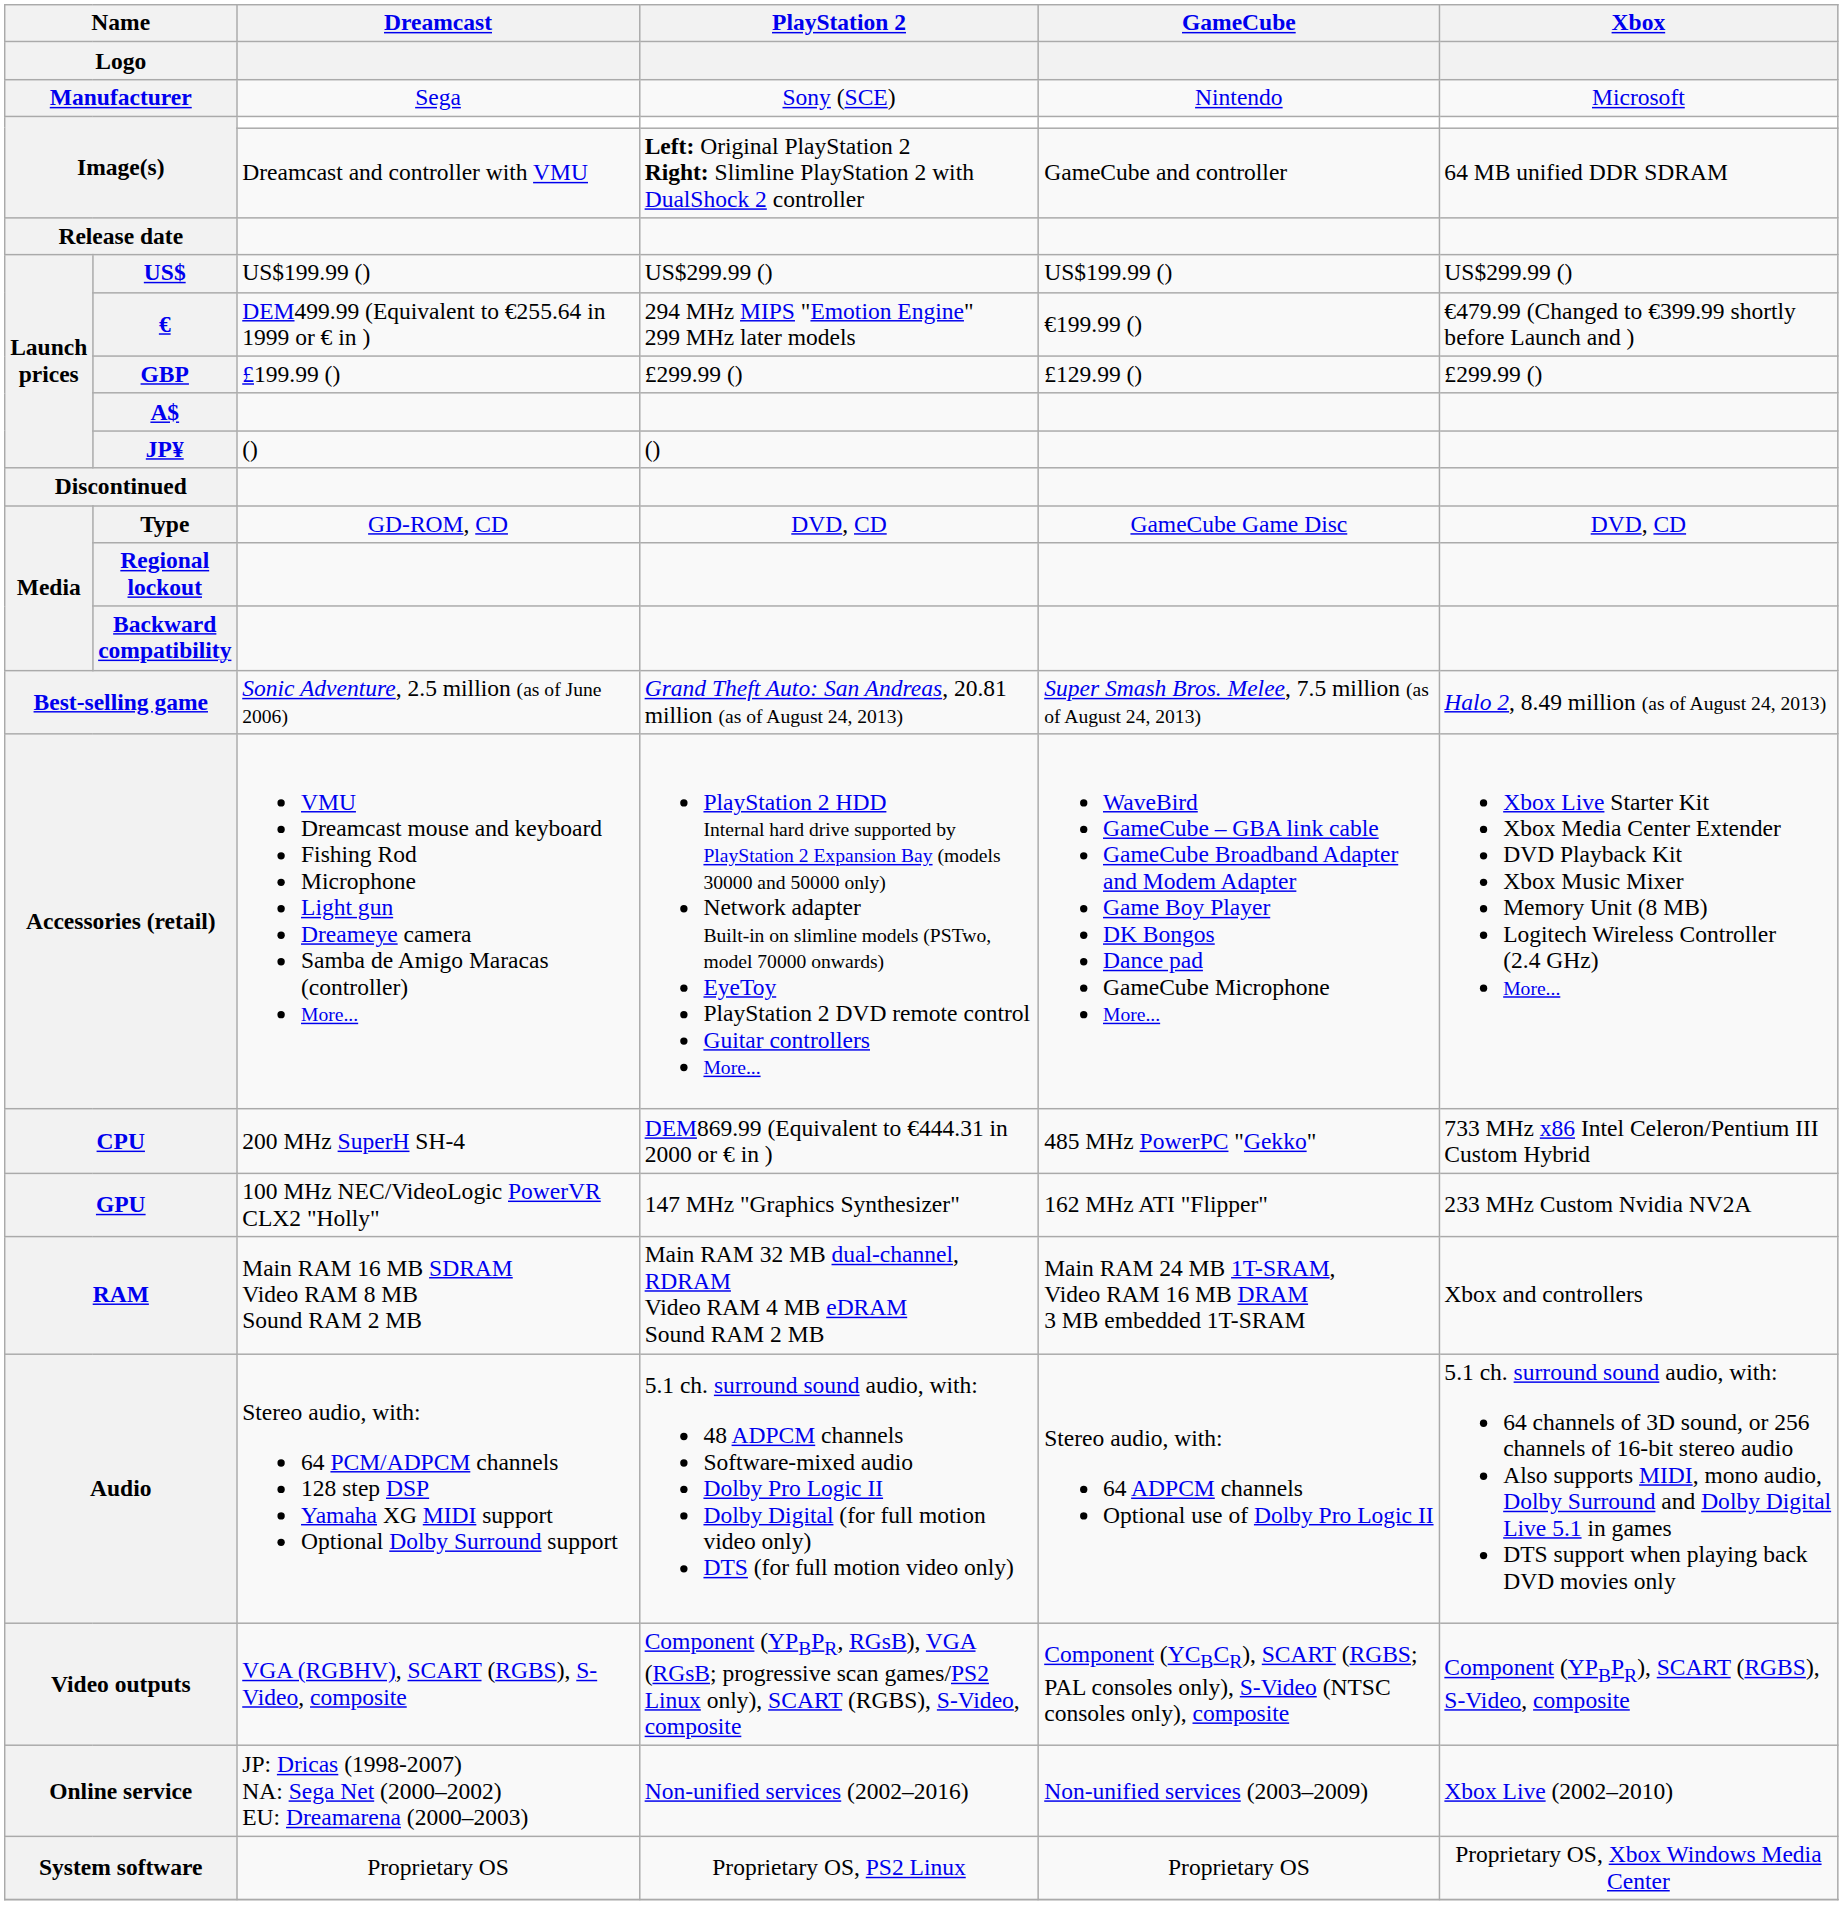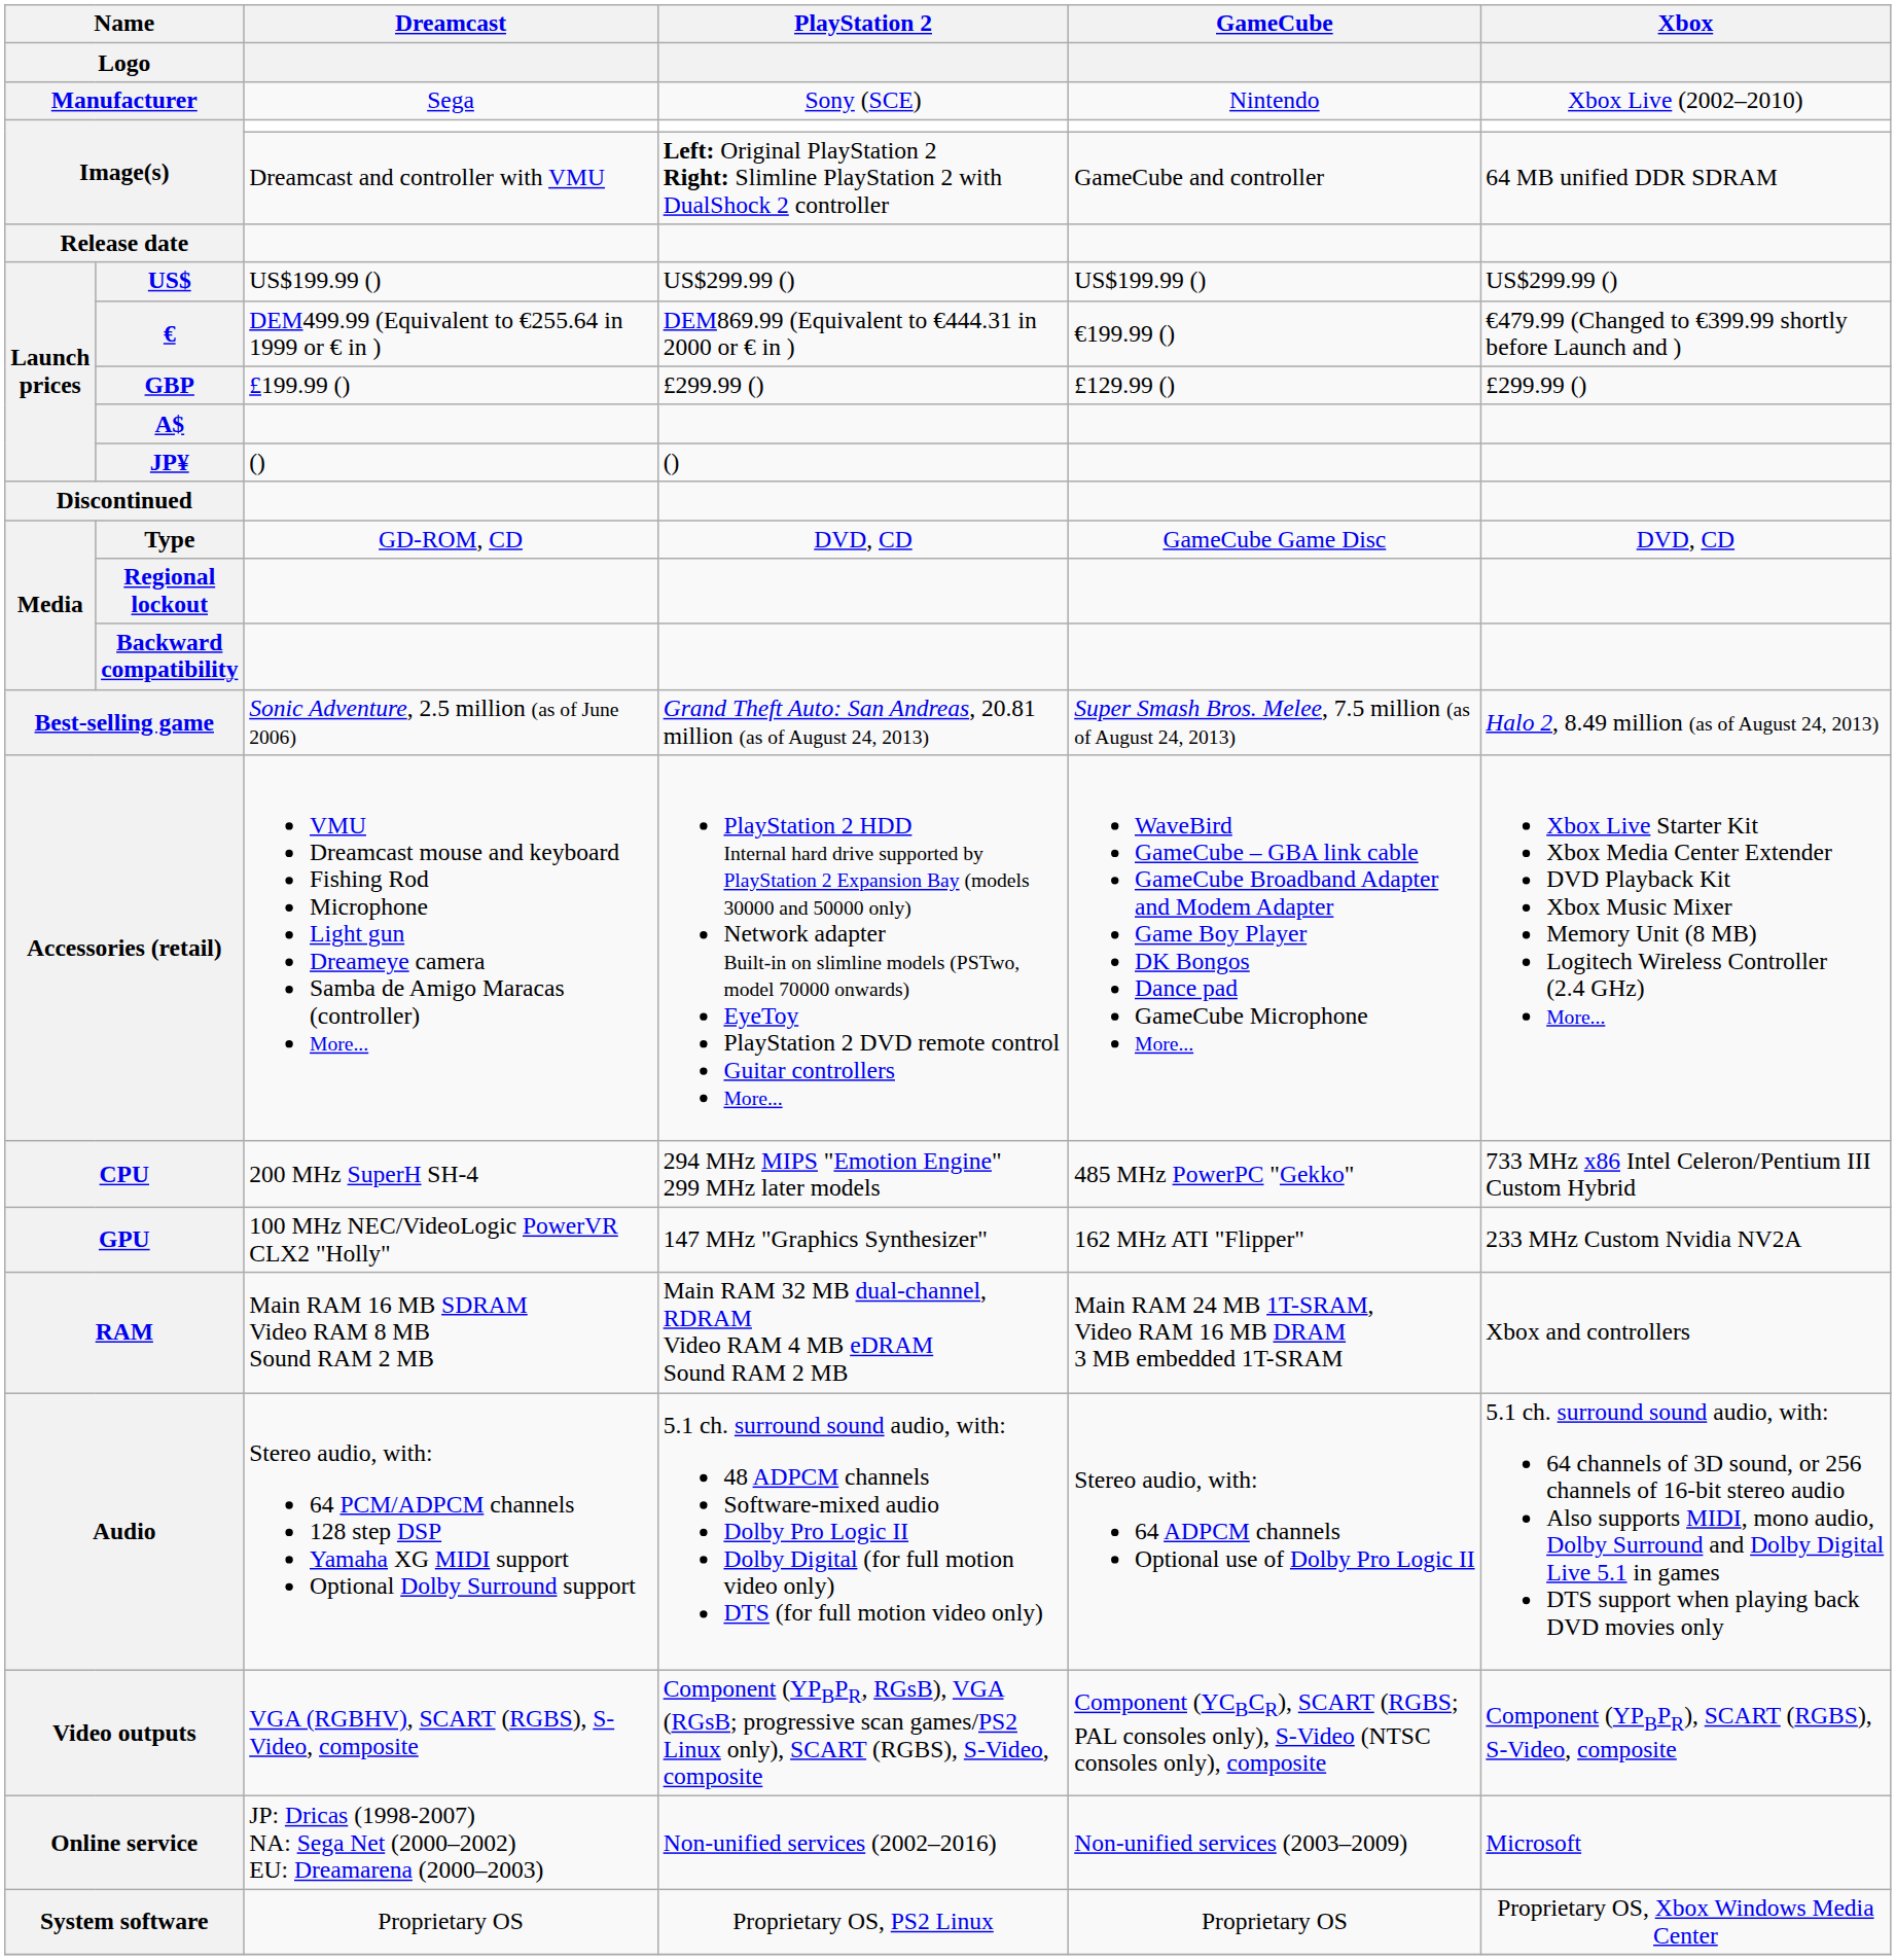Manufacturer | Xbox: Microsoft -> Xbox Live (2002–2010)
€ | PlayStation 2: 294 MHz MIPS "Emotion Engine" 299 MHz later models -> DEM869.99 (Equivalent to €444.31 in 2000 or € in )
CPU | PlayStation 2: DEM869.99 (Equivalent to €444.31 in 2000 or € in ) -> 294 MHz MIPS "Emotion Engine" 299 MHz later models
Online service | Xbox: Xbox Live (2002–2010) -> Microsoft
